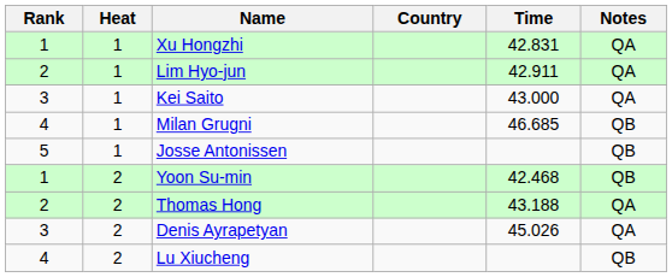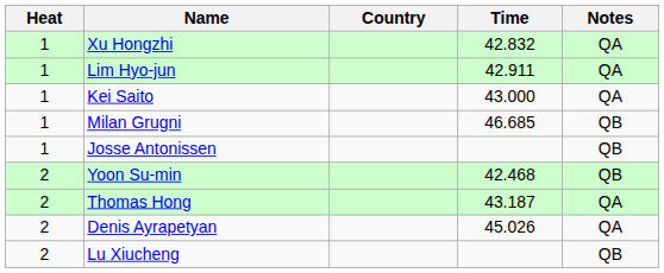- column: Rank | 1 | 2 | 3 | 4 | 5 | 1 | 2 | 3 | 4
Xu Hongzhi | Time: 42.831 -> 42.832
Thomas Hong | Time: 43.188 -> 43.187
